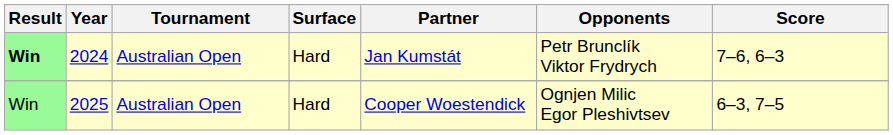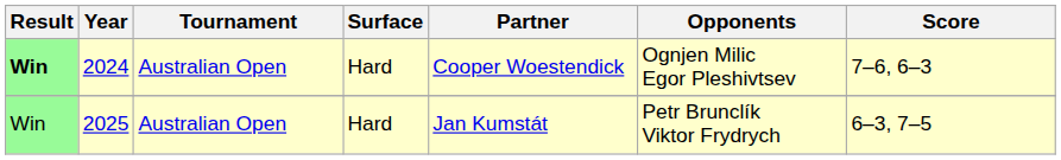2024 | Partner: Jan Kumstát -> Cooper Woestendick
2024 | Opponents: Petr Brunclík Viktor Frydrych -> Ognjen Milic Egor Pleshivtsev
2025 | Partner: Cooper Woestendick -> Jan Kumstát
2025 | Opponents: Ognjen Milic Egor Pleshivtsev -> Petr Brunclík Viktor Frydrych
